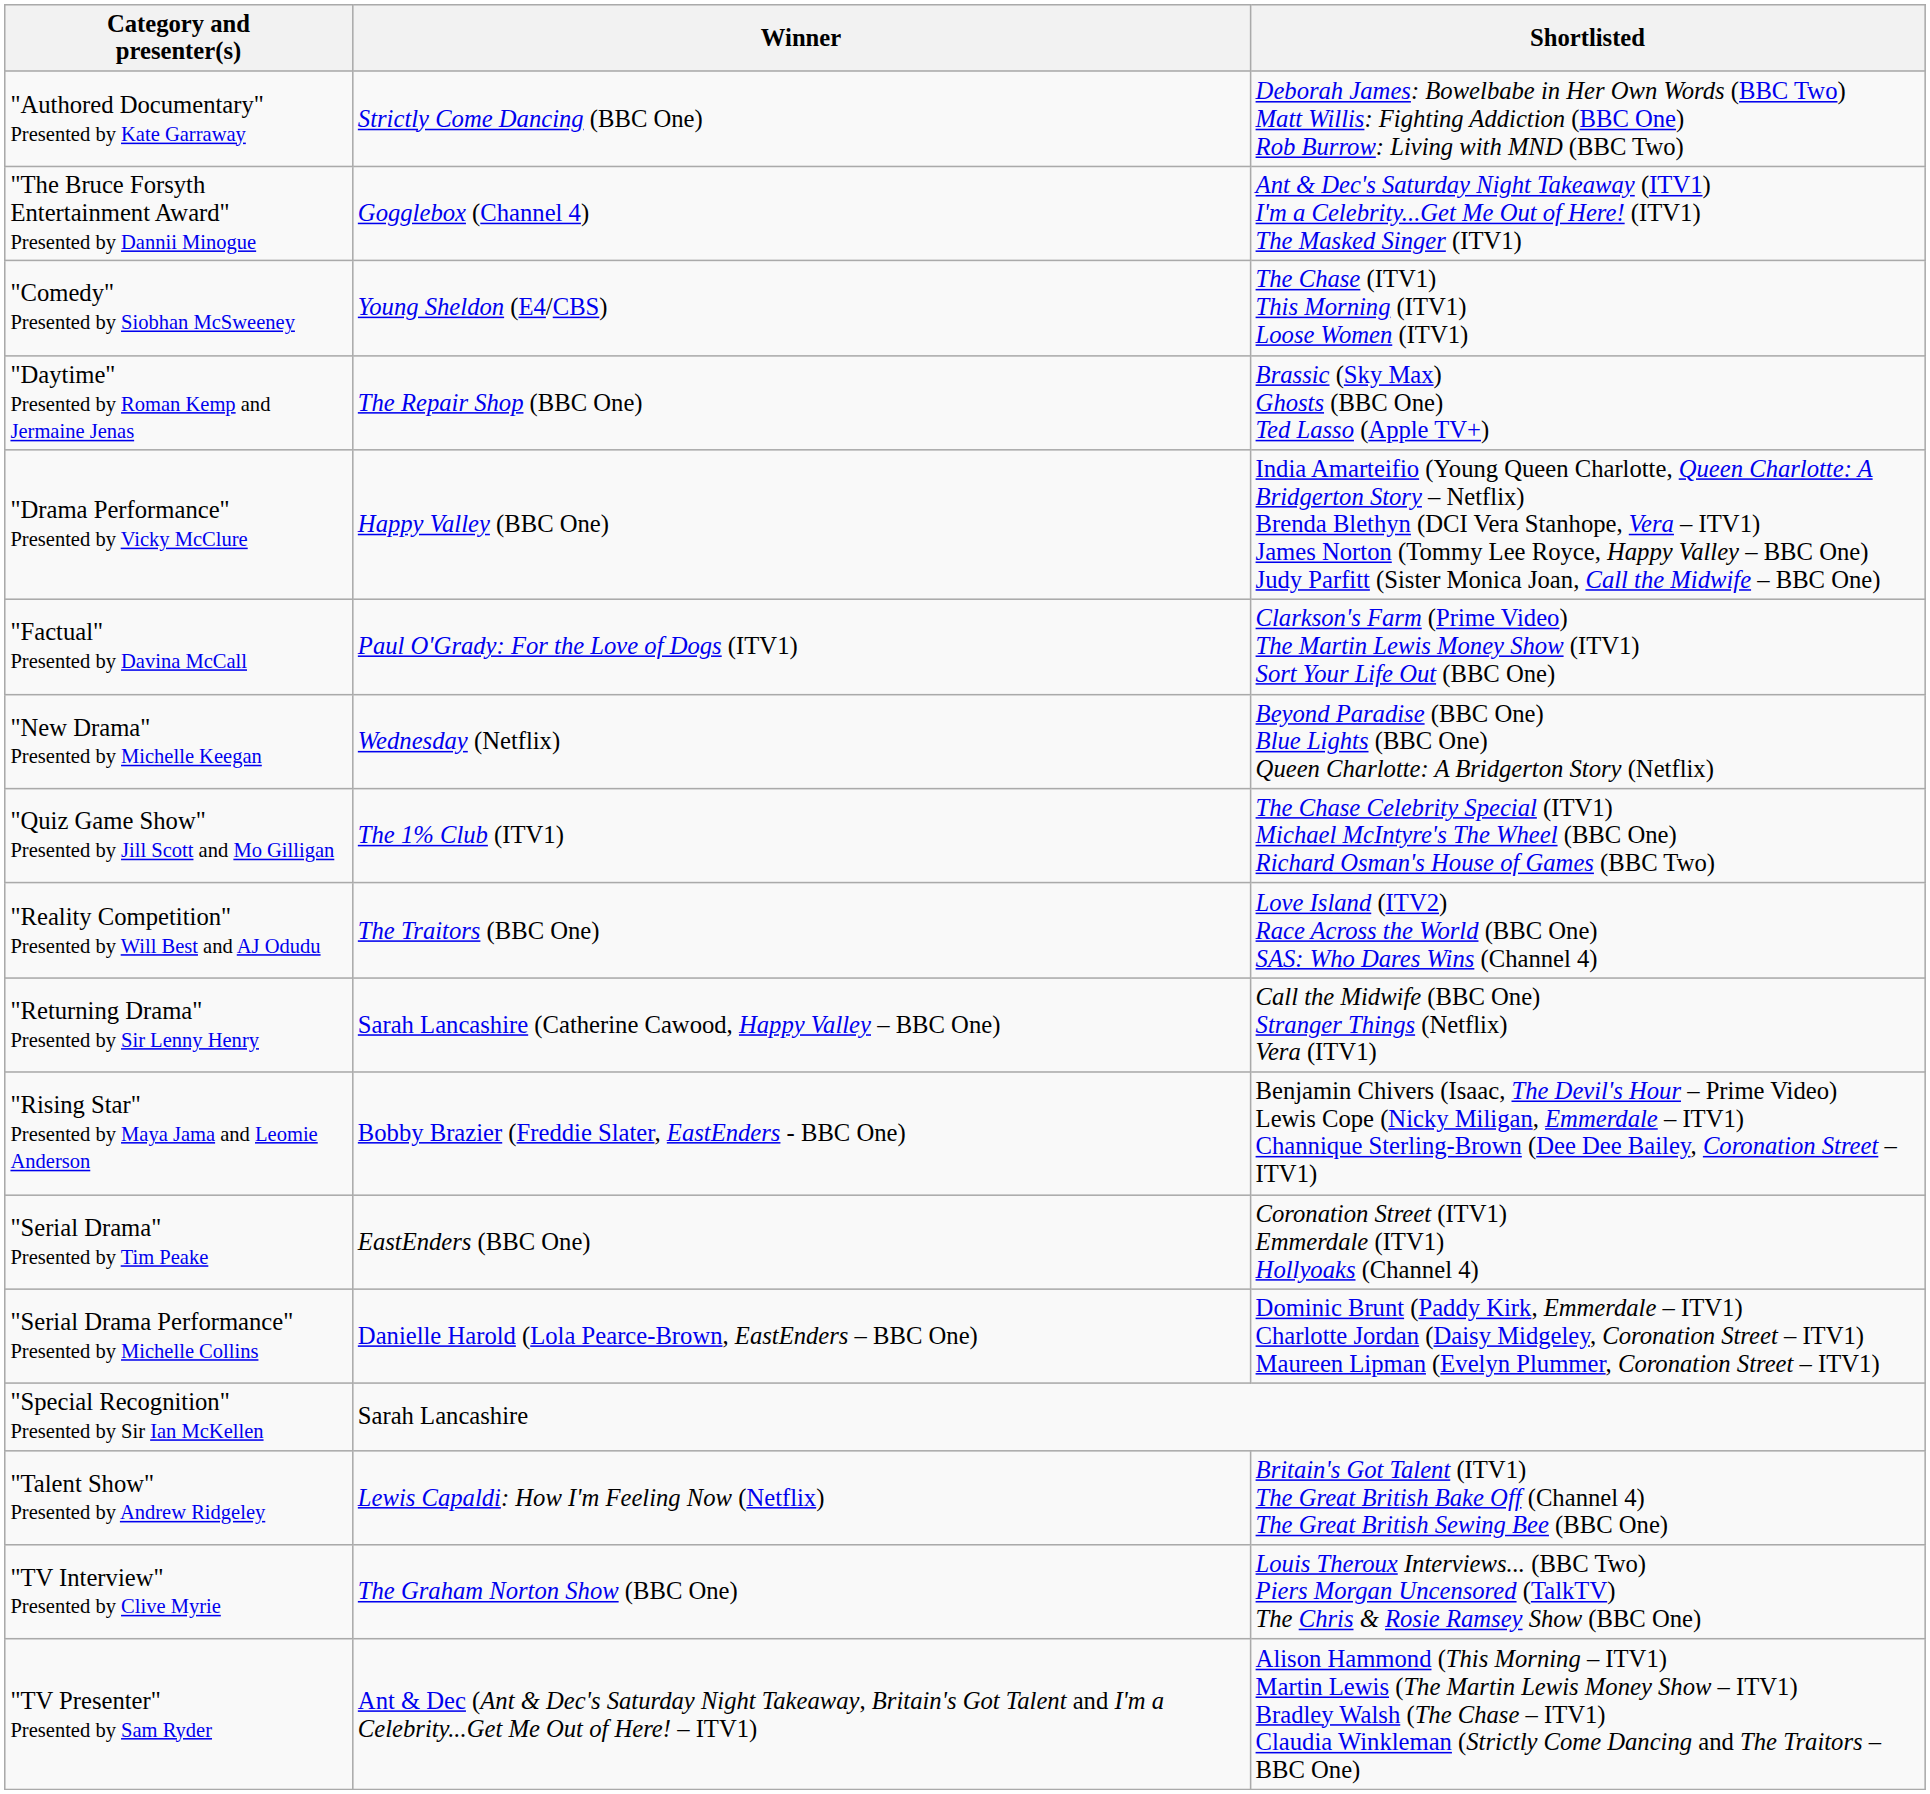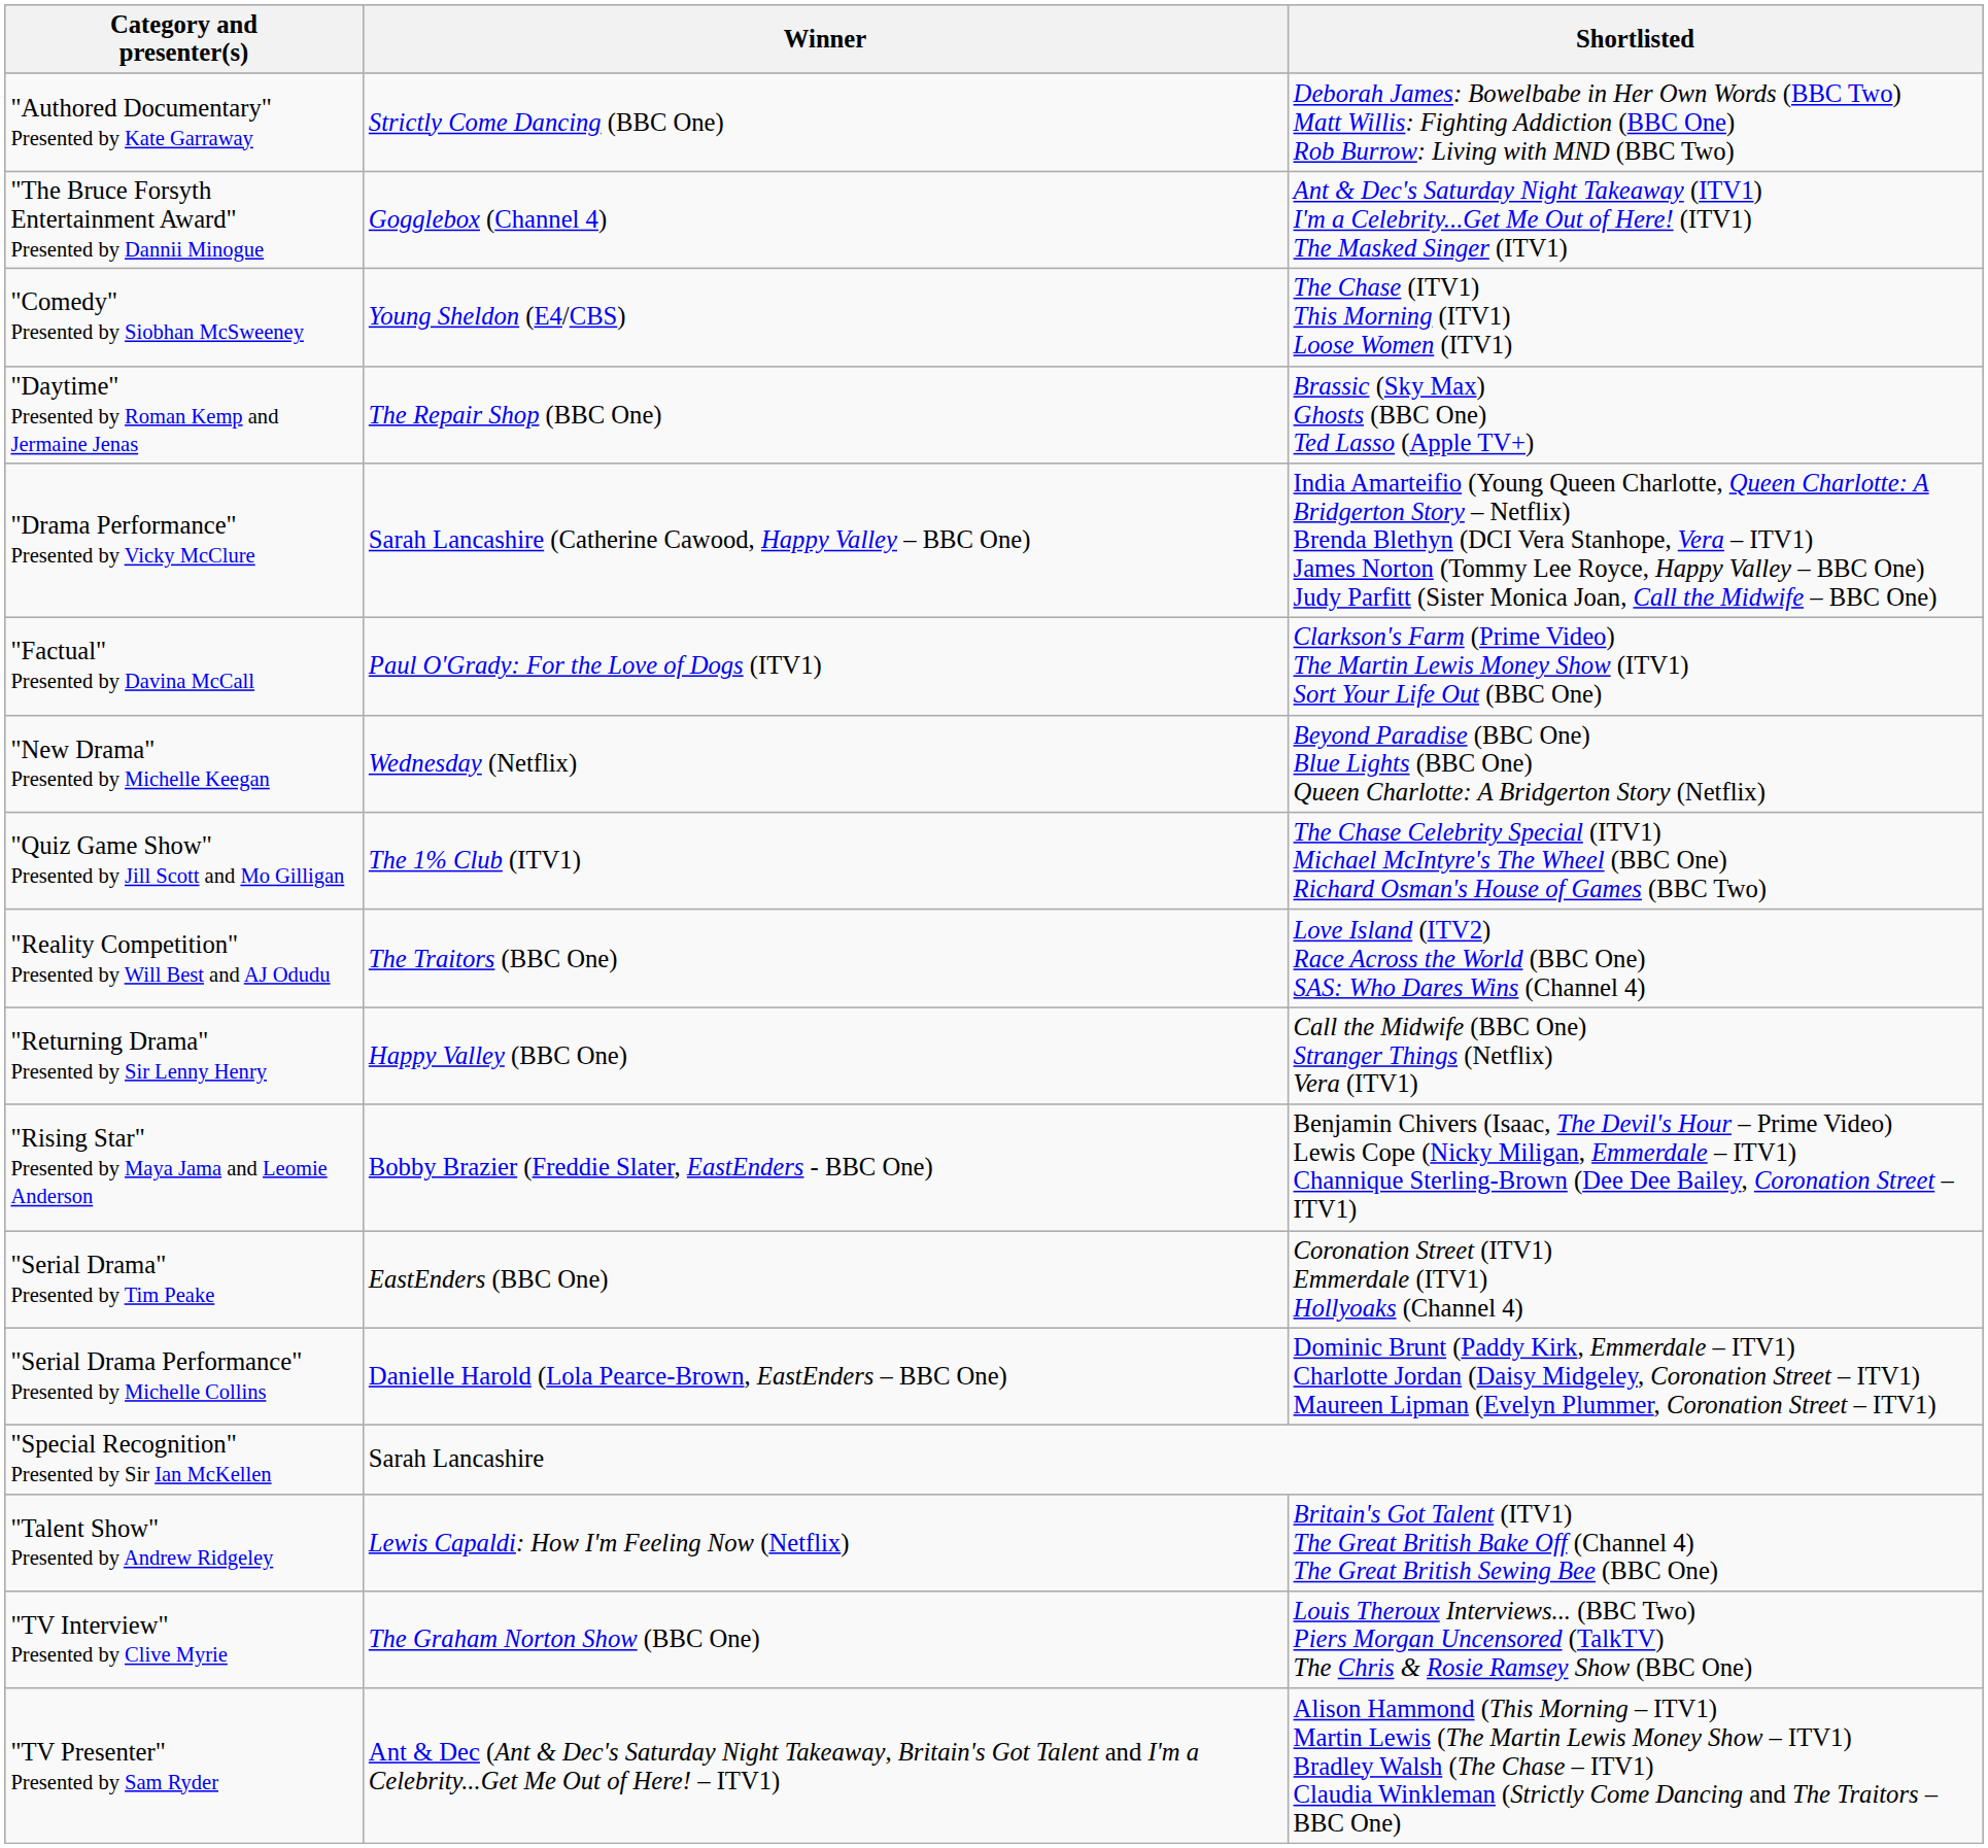"Drama Performance" Presented by Vicky McClure | Winner: Happy Valley (BBC One) -> Sarah Lancashire (Catherine Cawood, Happy Valley – BBC One)
"Returning Drama" Presented by Sir Lenny Henry | Winner: Sarah Lancashire (Catherine Cawood, Happy Valley – BBC One) -> Happy Valley (BBC One)
